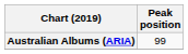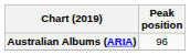Australian Albums (ARIA) | Peak position: 99 -> 96
